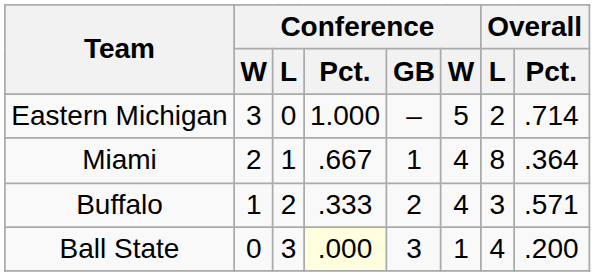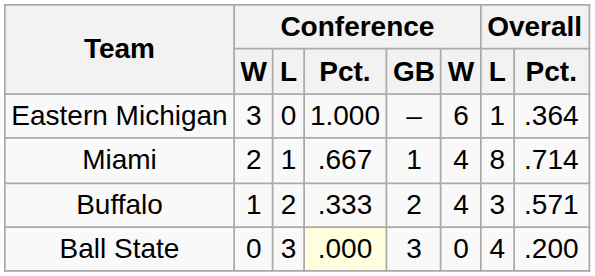Eastern Michigan | column 6: 5 -> 6
Eastern Michigan | Overall / L: 2 -> 1
Eastern Michigan | Overall / Pct.: .714 -> .364
Miami | Overall / Pct.: .364 -> .714
Ball State | column 6: 1 -> 0
